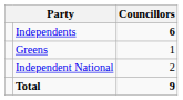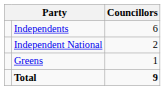Independents | Councillors: bold -> normal
rows swapped: Independent National <-> Greens
